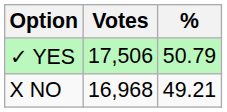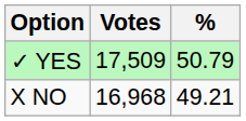✓ YES | Votes: 17,506 -> 17,509
